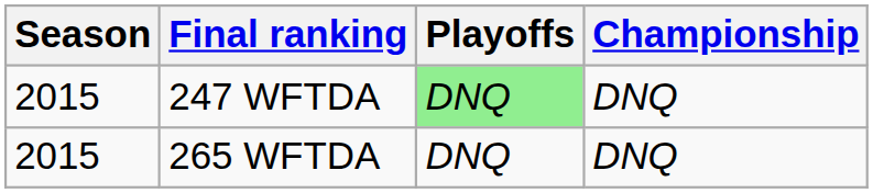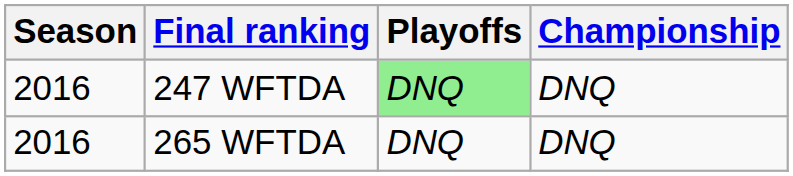247 WFTDA | Season: 2015 -> 2016
265 WFTDA | Season: 2015 -> 2016
